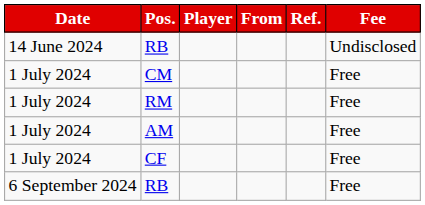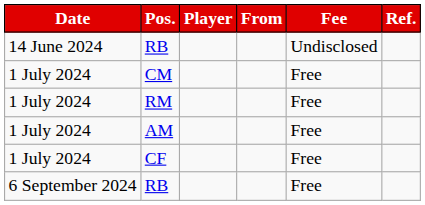columns swapped: Fee <-> Ref.
